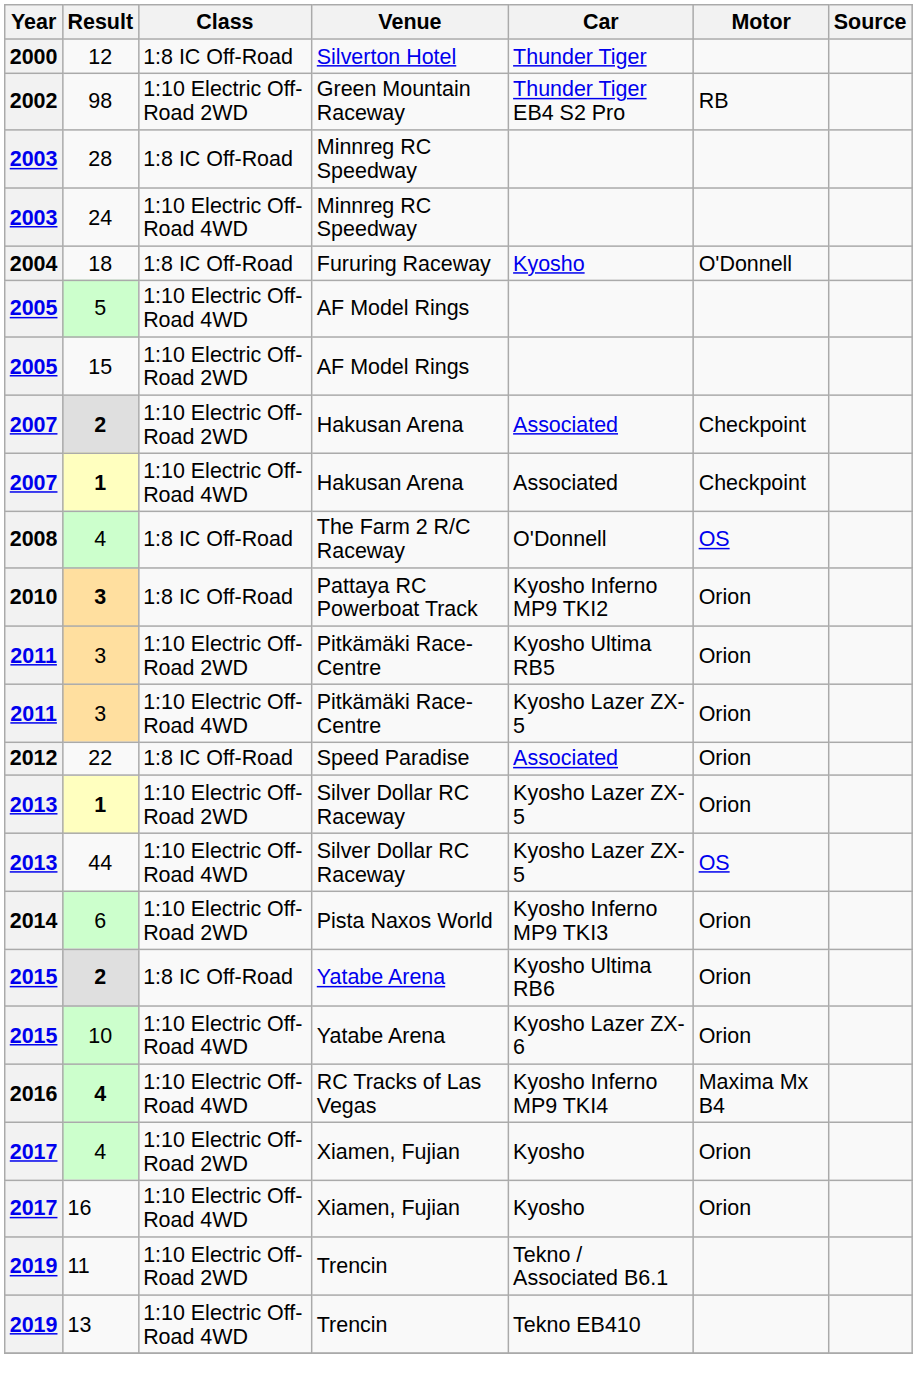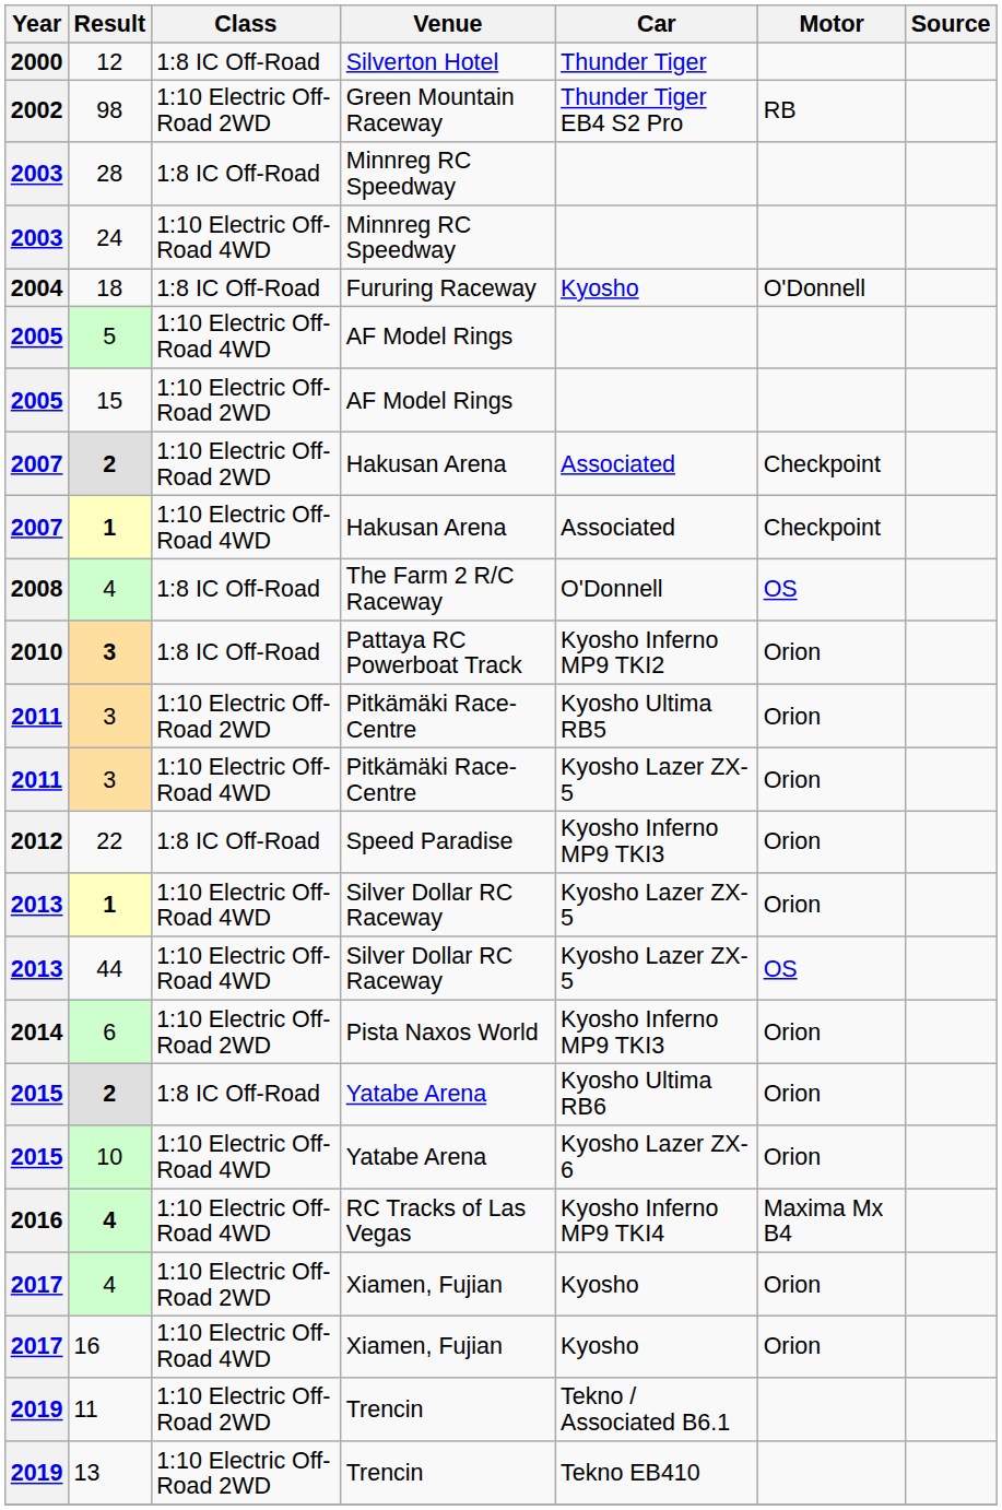22 | Car: Associated -> Kyosho Inferno MP9 TKI3
2013 / 1 | Class: 1:10 Electric Off-Road 2WD -> 1:10 Electric Off-Road 4WD
13 | Class: 1:10 Electric Off-Road 4WD -> 1:10 Electric Off-Road 2WD
